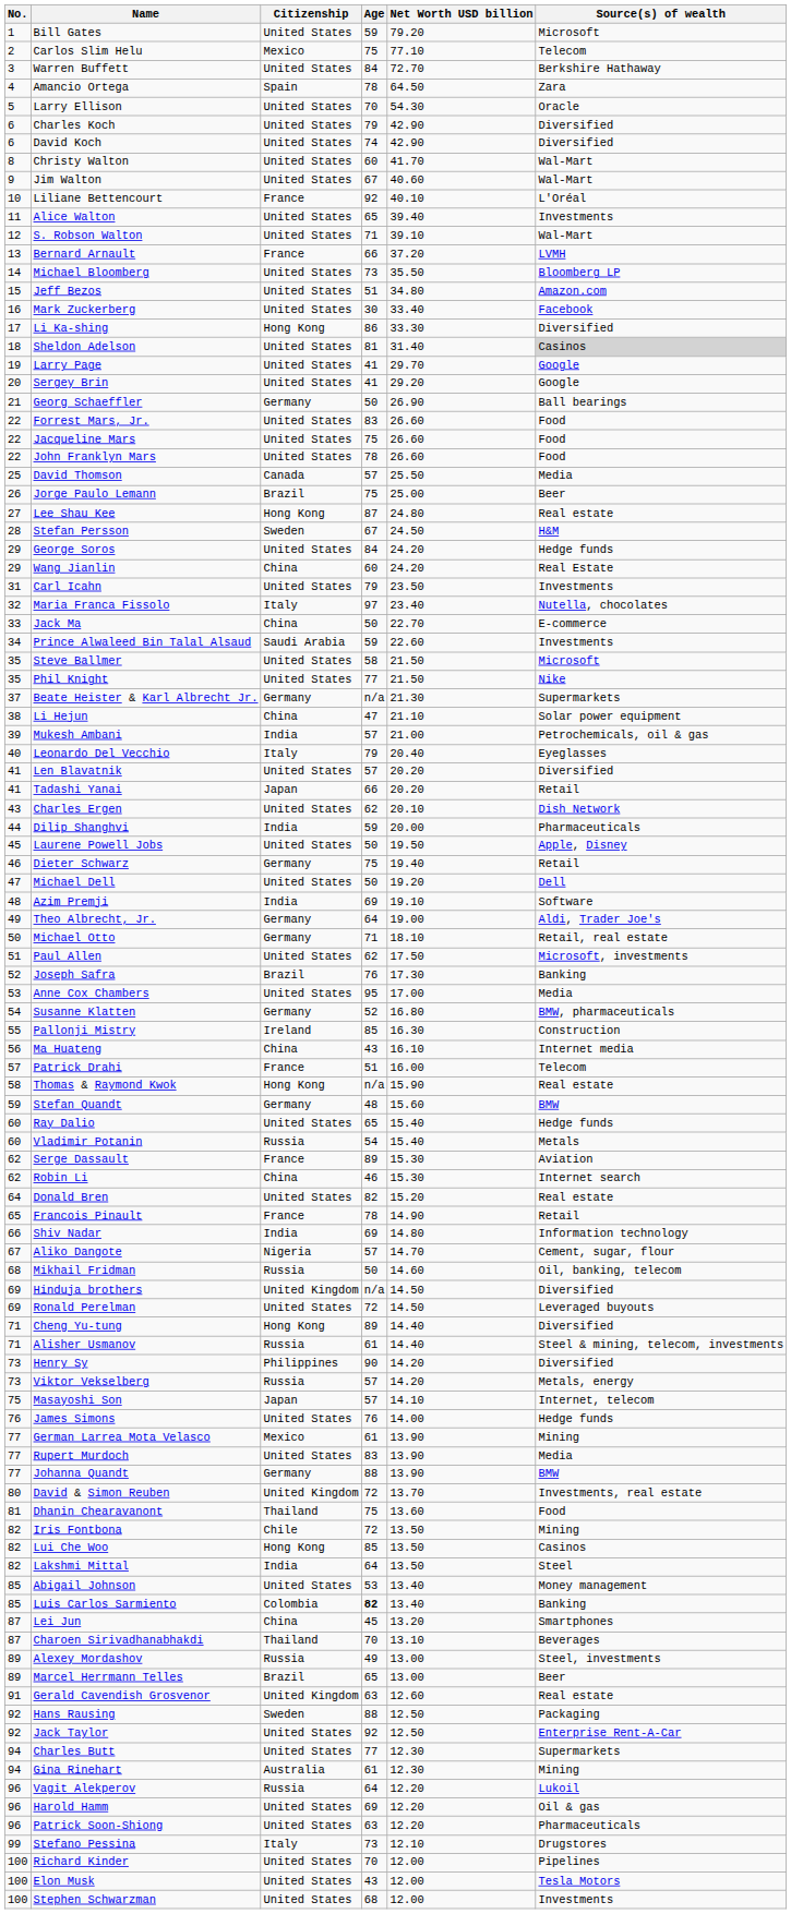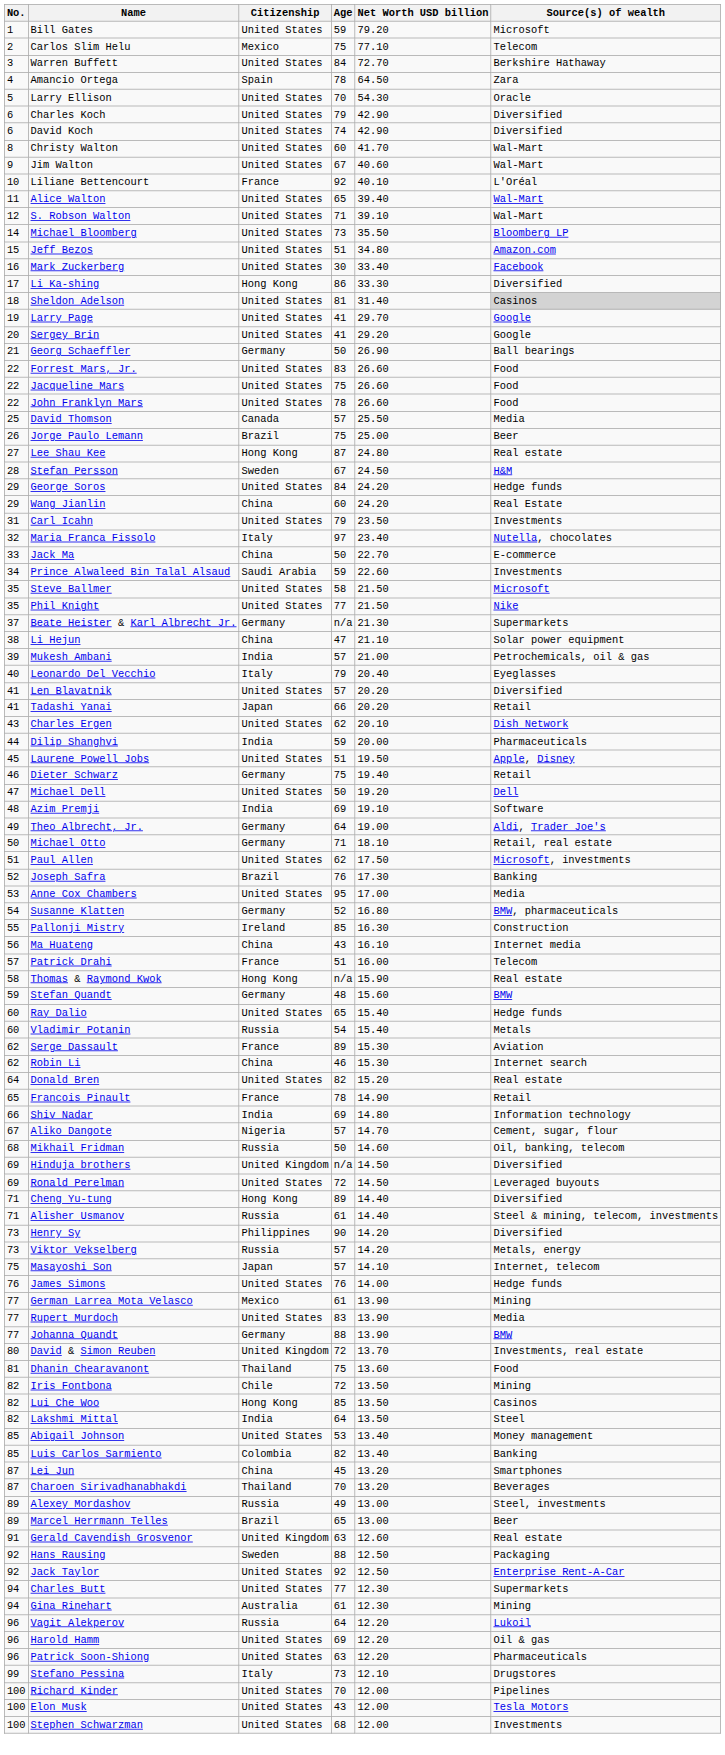Alice Walton | Source(s) of wealth: Investments -> Wal-Mart
- row: 13 | Bernard Arnault | France | 66 | 37.20 | LVMH
Laurene Powell Jobs | Age: 50 -> 51
Luis Carlos Sarmiento | Age: bold -> normal
Charoen Sirivadhanabhakdi | Net Worth USD billion: 13.10 -> 13.20
